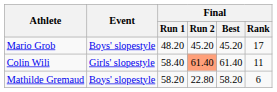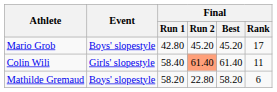Mario Grob | Final / Run 1: 48.20 -> 42.80
